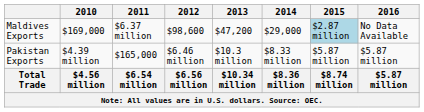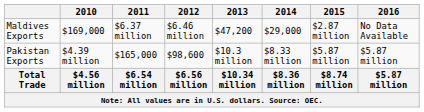Maldives Exports | 2012: $98,600 -> $6.46 million
Maldives Exports | 2015: lightblue background -> no background
Pakistan Exports | 2012: $6.46 million -> $98,600
